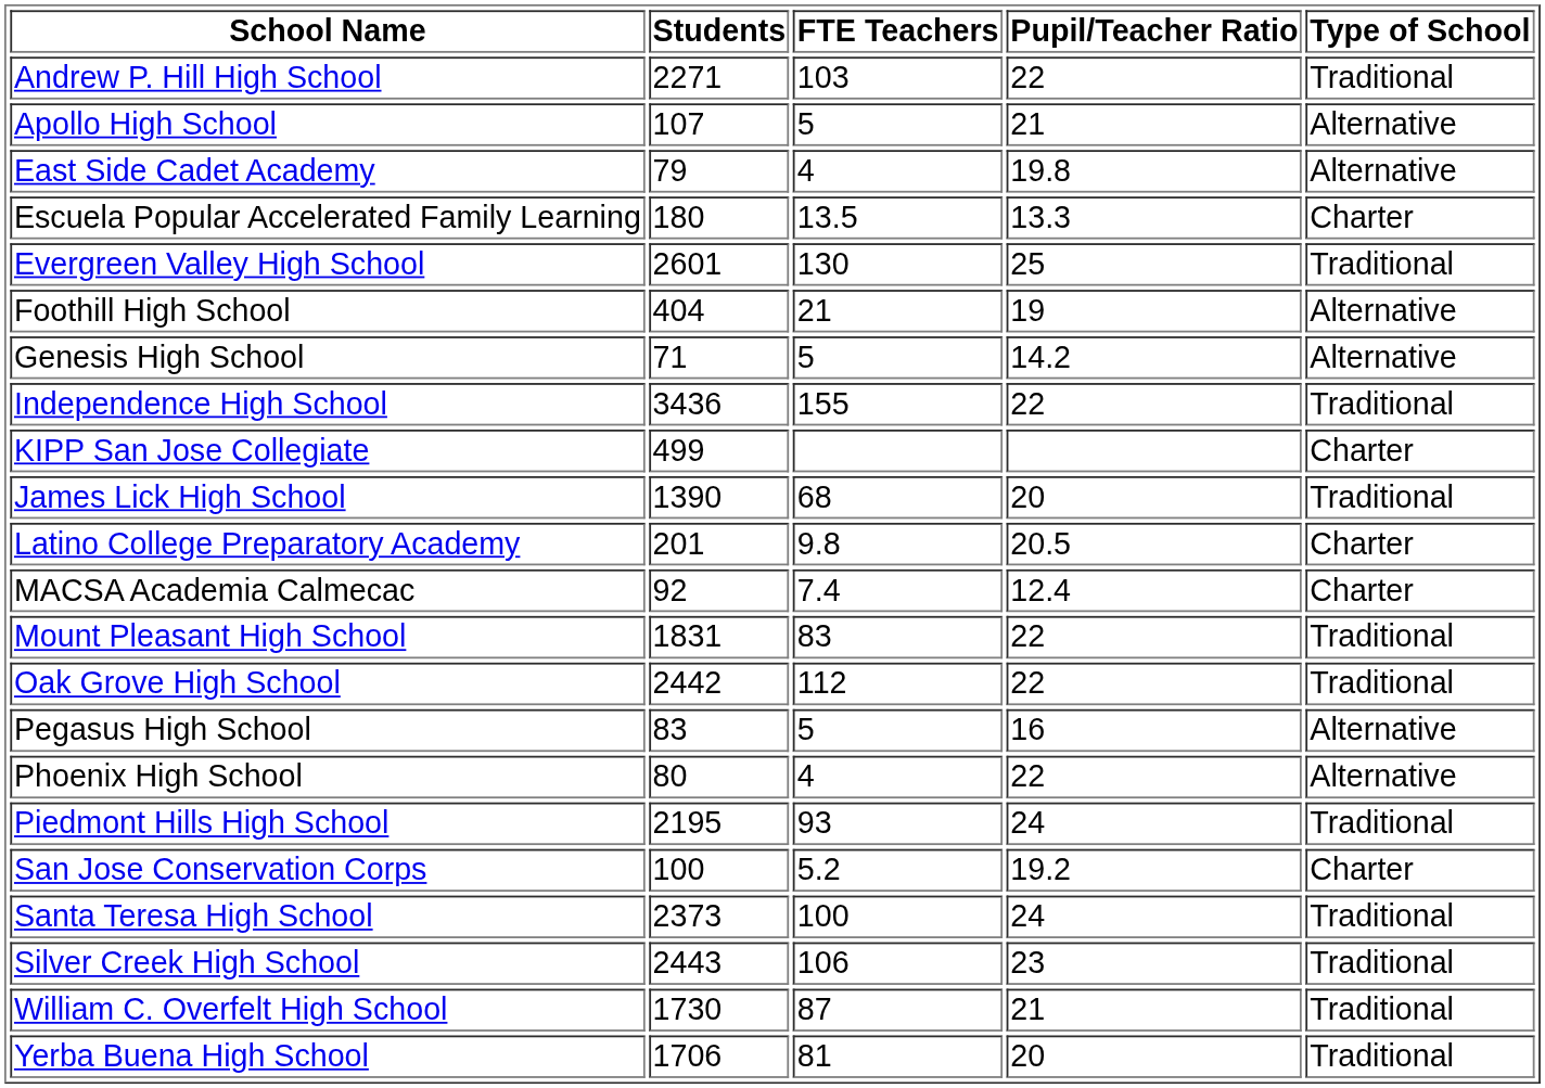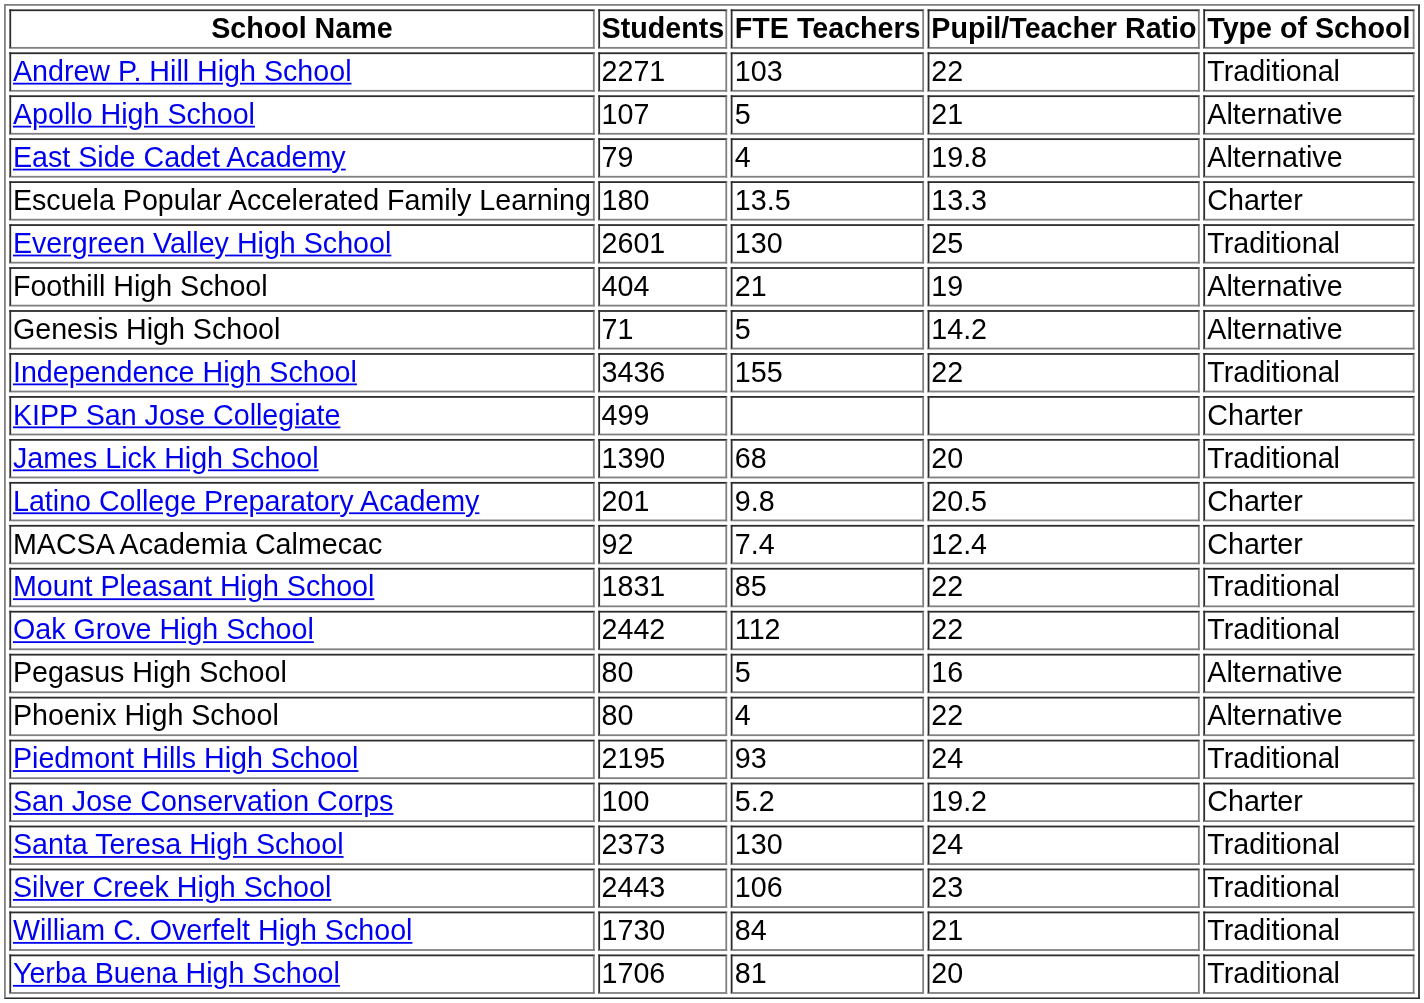Mount Pleasant High School | FTE Teachers: 83 -> 85
Pegasus High School | Students: 83 -> 80
Santa Teresa High School | FTE Teachers: 100 -> 130
William C. Overfelt High School | FTE Teachers: 87 -> 84
